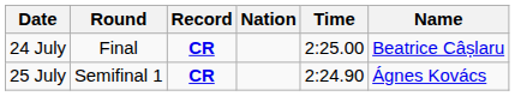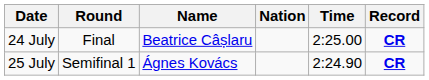columns swapped: Name <-> Record
